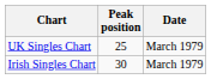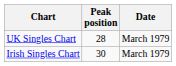UK Singles Chart | Peak position: 25 -> 28
